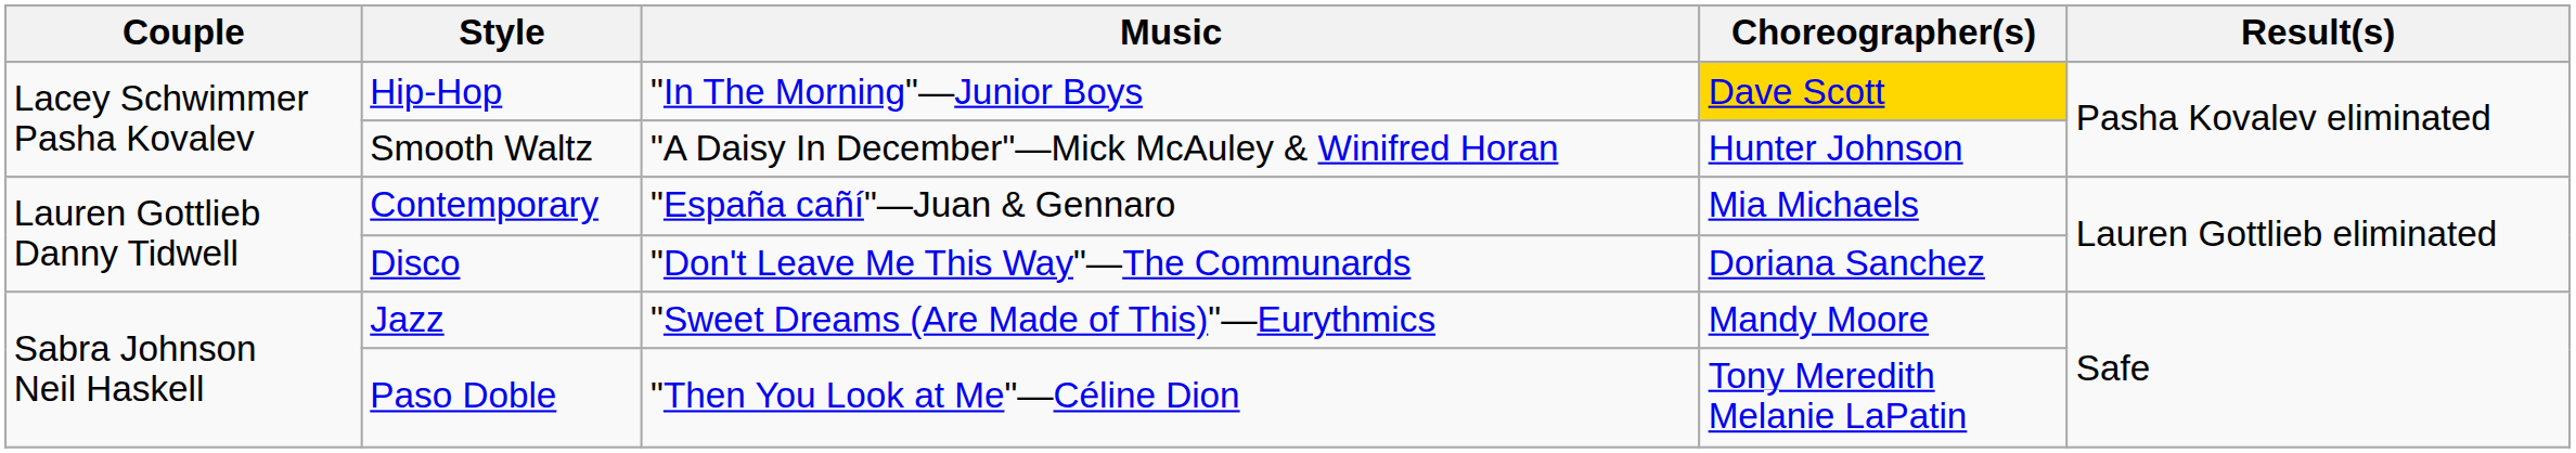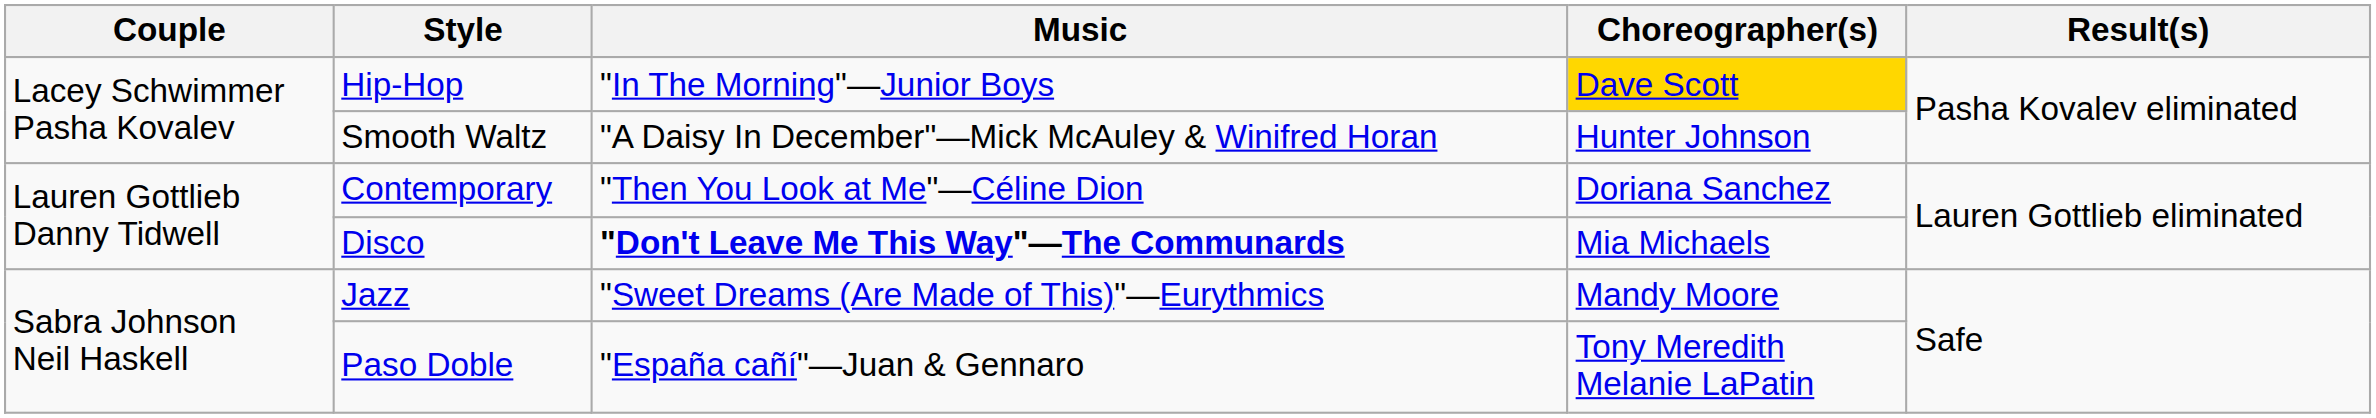Contemporary | Music: "España cañí"—Juan & Gennaro -> "Then You Look at Me"—Céline Dion
Contemporary | Choreographer(s): Mia Michaels -> Doriana Sanchez
Disco | Music: normal -> bold
Disco | Choreographer(s): Doriana Sanchez -> Mia Michaels
Paso Doble | Music: "Then You Look at Me"—Céline Dion -> "España cañí"—Juan & Gennaro
